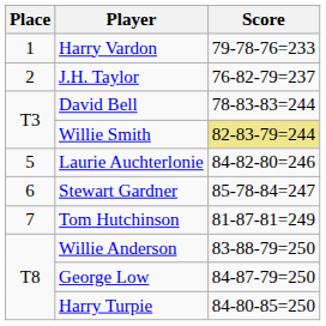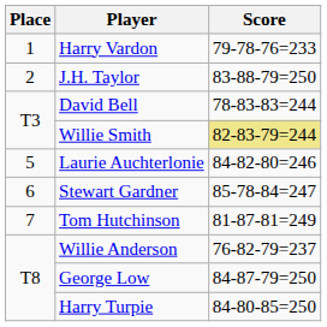J.H. Taylor | Score: 76-82-79=237 -> 83-88-79=250
Willie Anderson | Score: 83-88-79=250 -> 76-82-79=237
